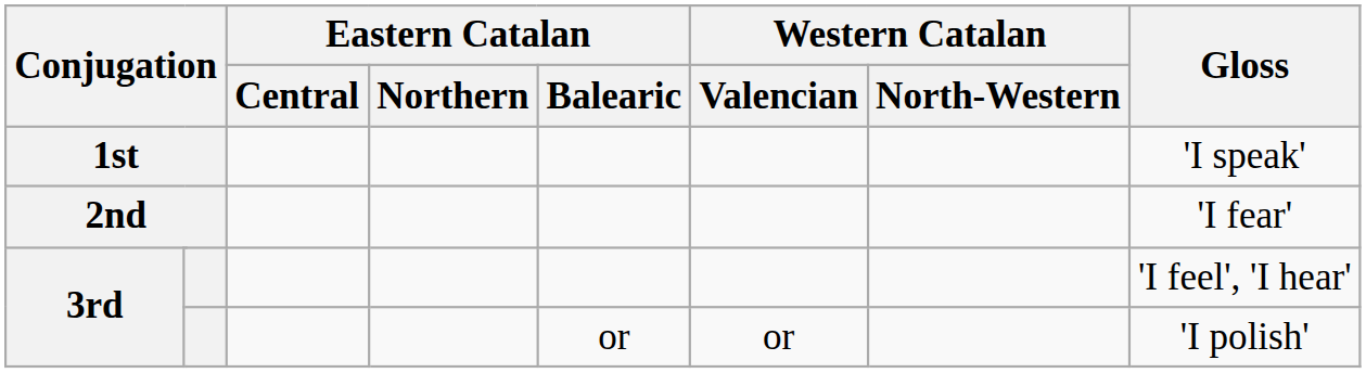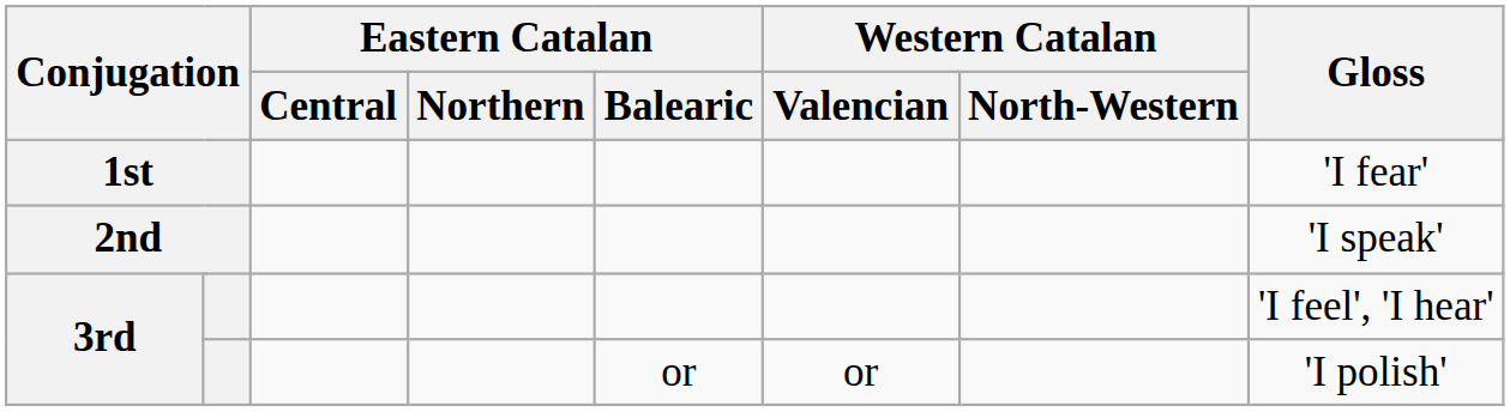1st | Gloss: 'I speak' -> 'I fear'
2nd | Gloss: 'I fear' -> 'I speak'
